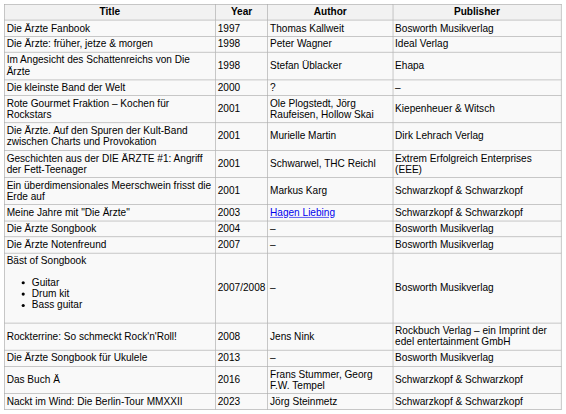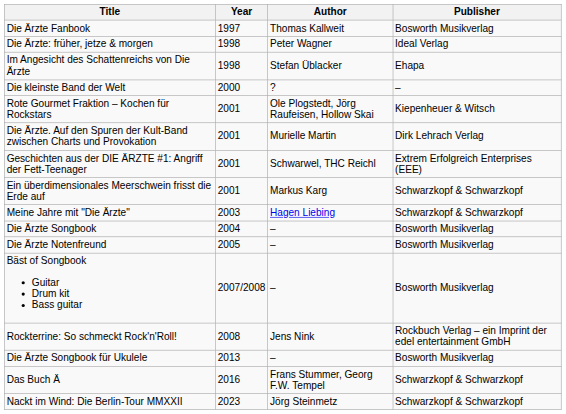Die Ärzte Notenfreund | Year: 2007 -> 2005
